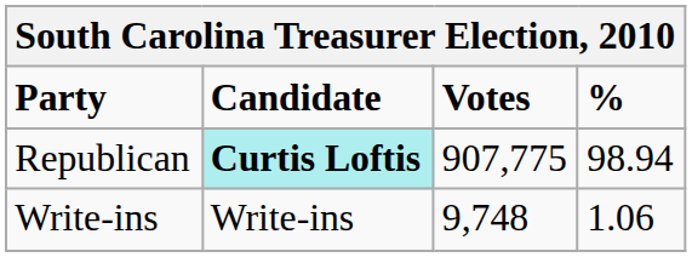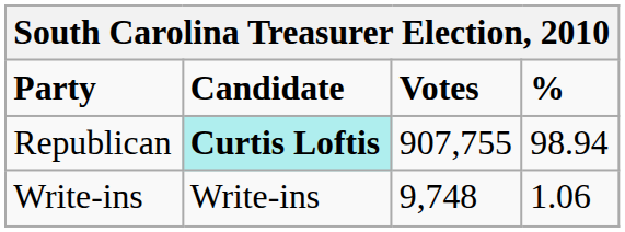Republican | Votes: 907,775 -> 907,755
